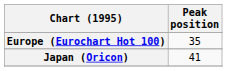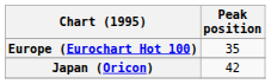Japan (Oricon) | Peak position: 41 -> 42
